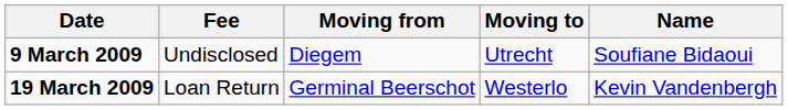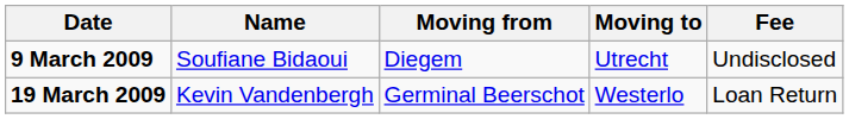columns swapped: Name <-> Fee
